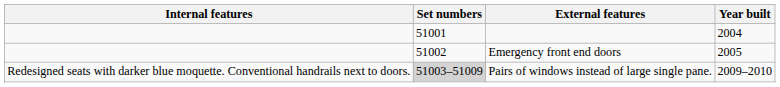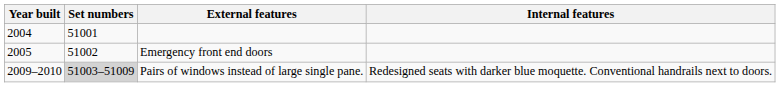columns swapped: Year built <-> Internal features
